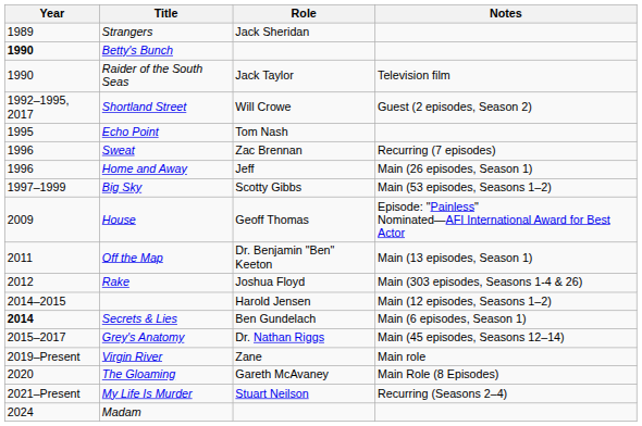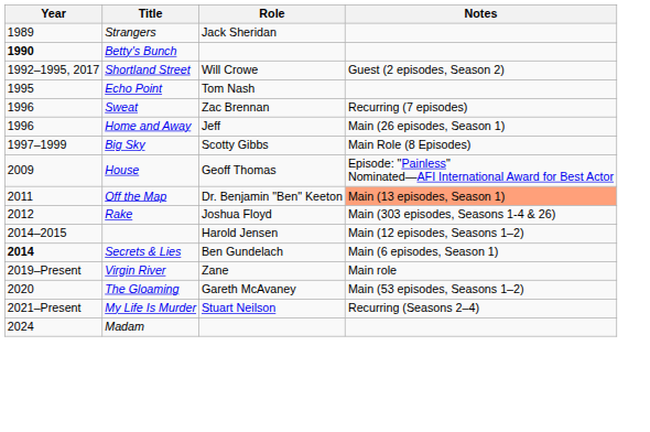- row: 1990 | Raider of the South Seas | Jack Taylor | Television film
Big Sky | Notes: Main (53 episodes, Seasons 1–2) -> Main Role (8 Episodes)
Off the Map | Notes: no background -> lightsalmon background
- row: 2015–2017 | Grey's Anatomy | Dr. Nathan Riggs | Main (45 episodes, Seasons 12–14)
The Gloaming | Notes: Main Role (8 Episodes) -> Main (53 episodes, Seasons 1–2)
